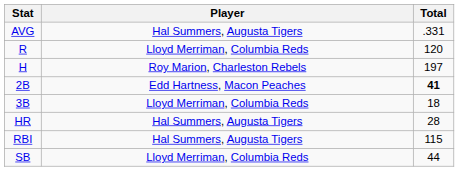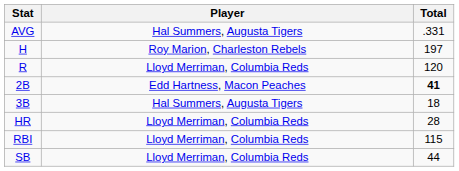rows swapped: H <-> R
3B | Player: Lloyd Merriman, Columbia Reds -> Hal Summers, Augusta Tigers
HR | Player: Hal Summers, Augusta Tigers -> Lloyd Merriman, Columbia Reds
RBI | Player: Hal Summers, Augusta Tigers -> Lloyd Merriman, Columbia Reds
